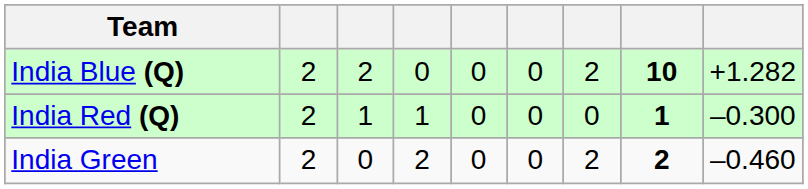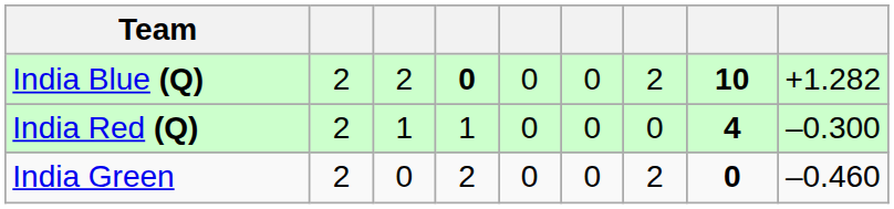India Blue (Q) | column 4: normal -> bold
India Red (Q) | column 8: 1 -> 4
India Green | column 8: 2 -> 0
